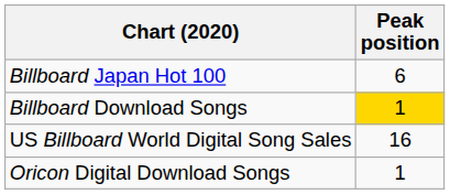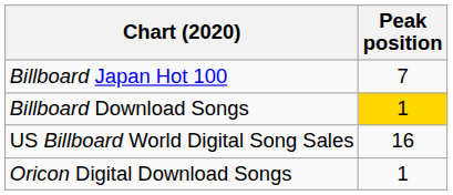Billboard Japan Hot 100 | Peak position: 6 -> 7
